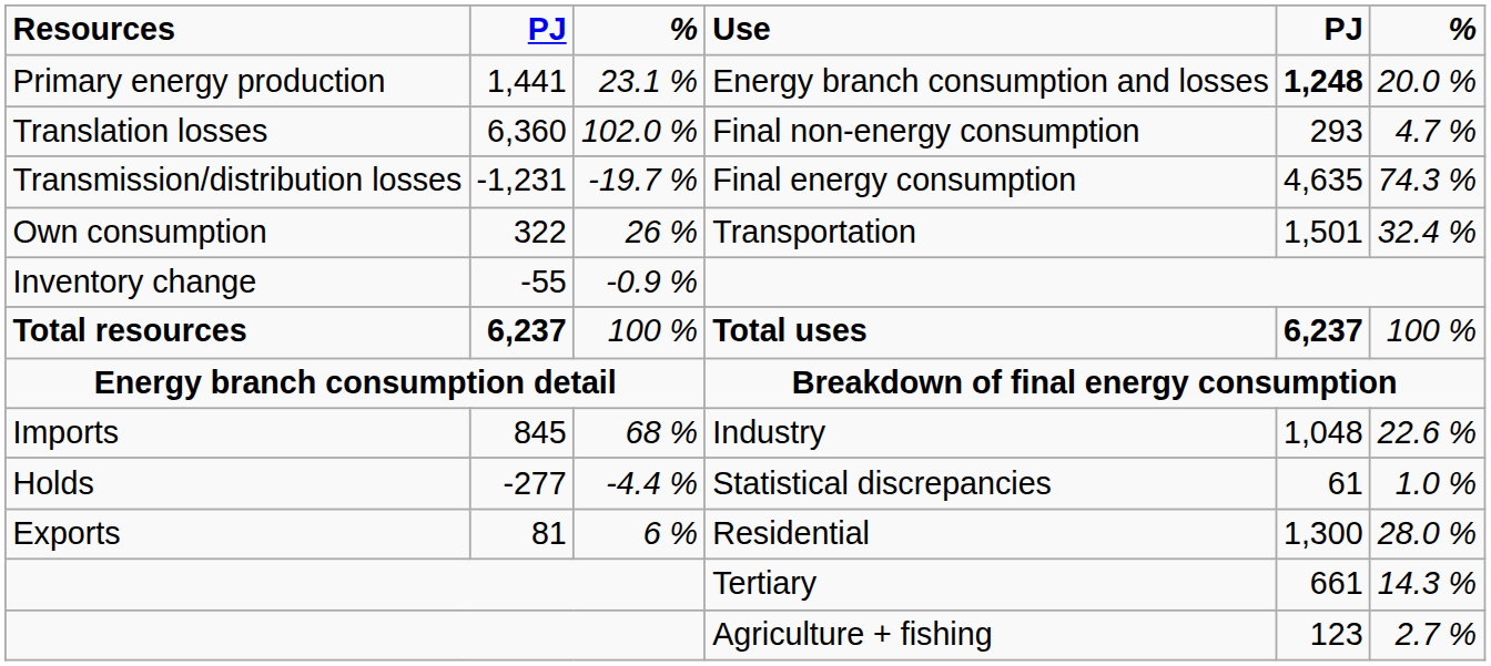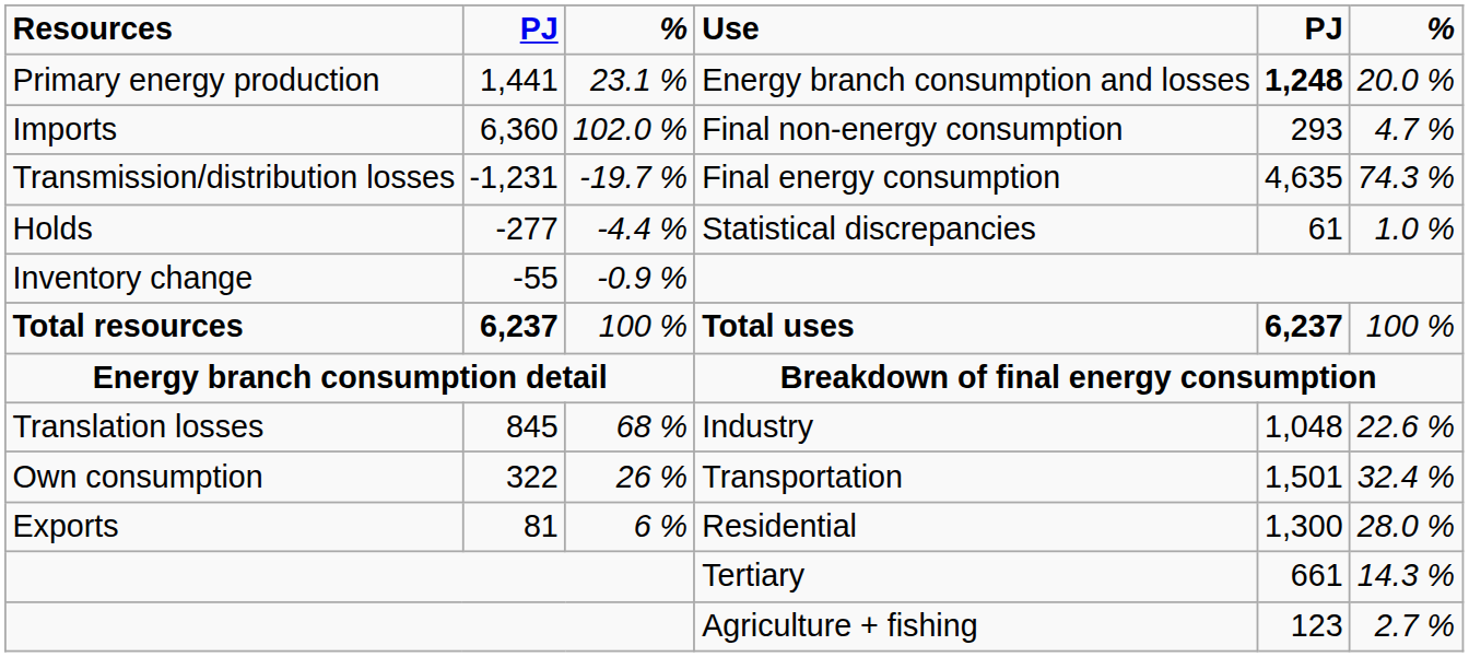Final non-energy consumption | Resources: Translation losses -> Imports
rows swapped: Statistical discrepancies <-> Transportation
Industry | Resources: Imports -> Translation losses
